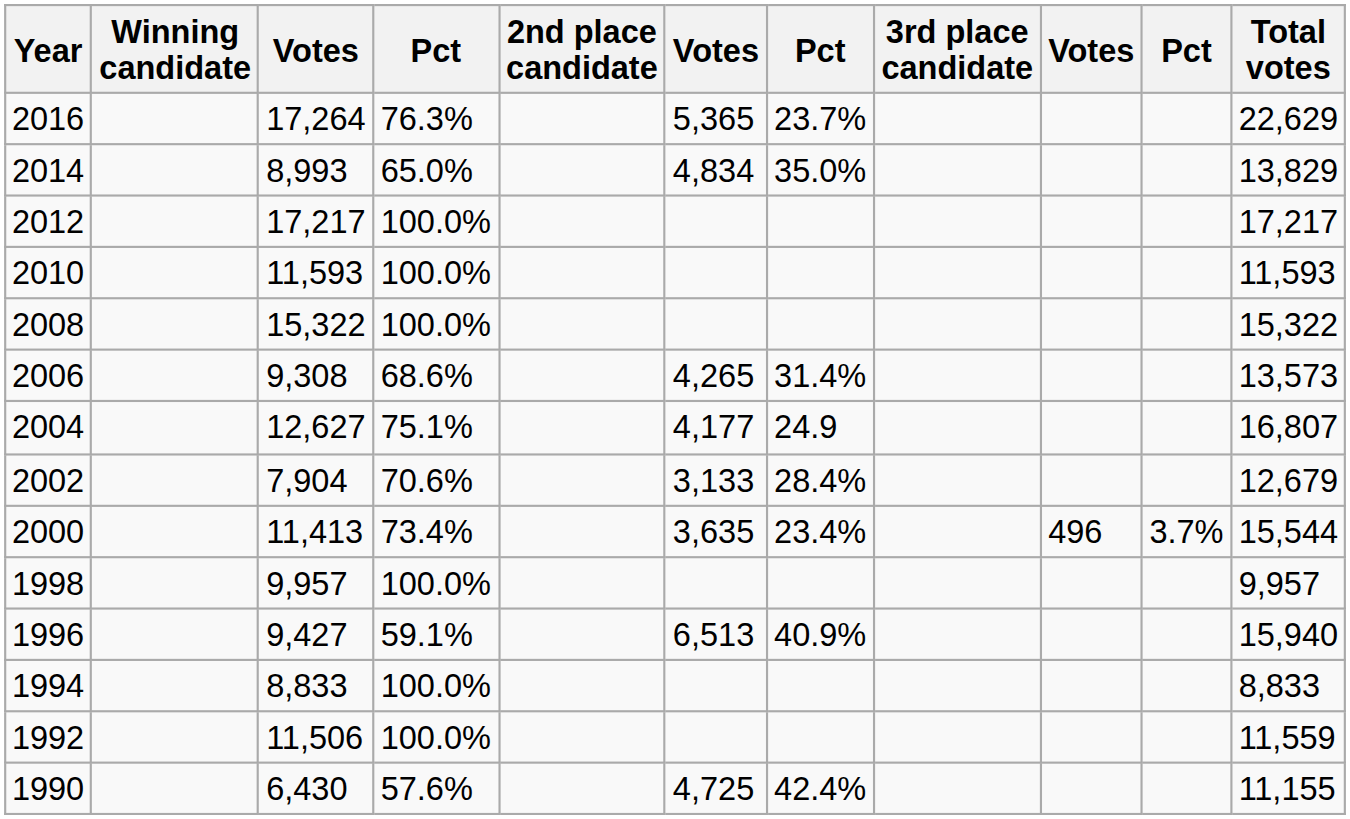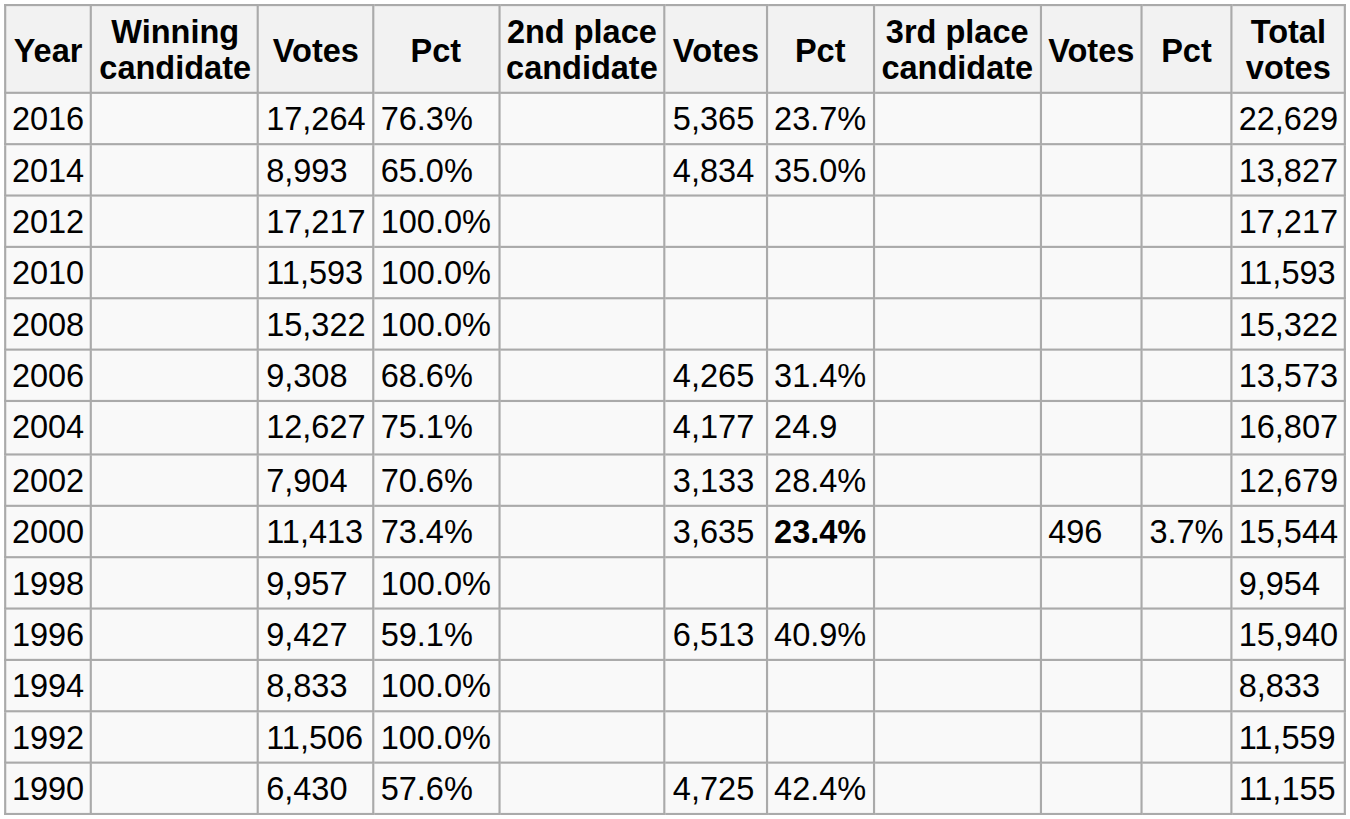2014 | Total votes: 13,829 -> 13,827
2000 | column 7: normal -> bold
1998 | Total votes: 9,957 -> 9,954
